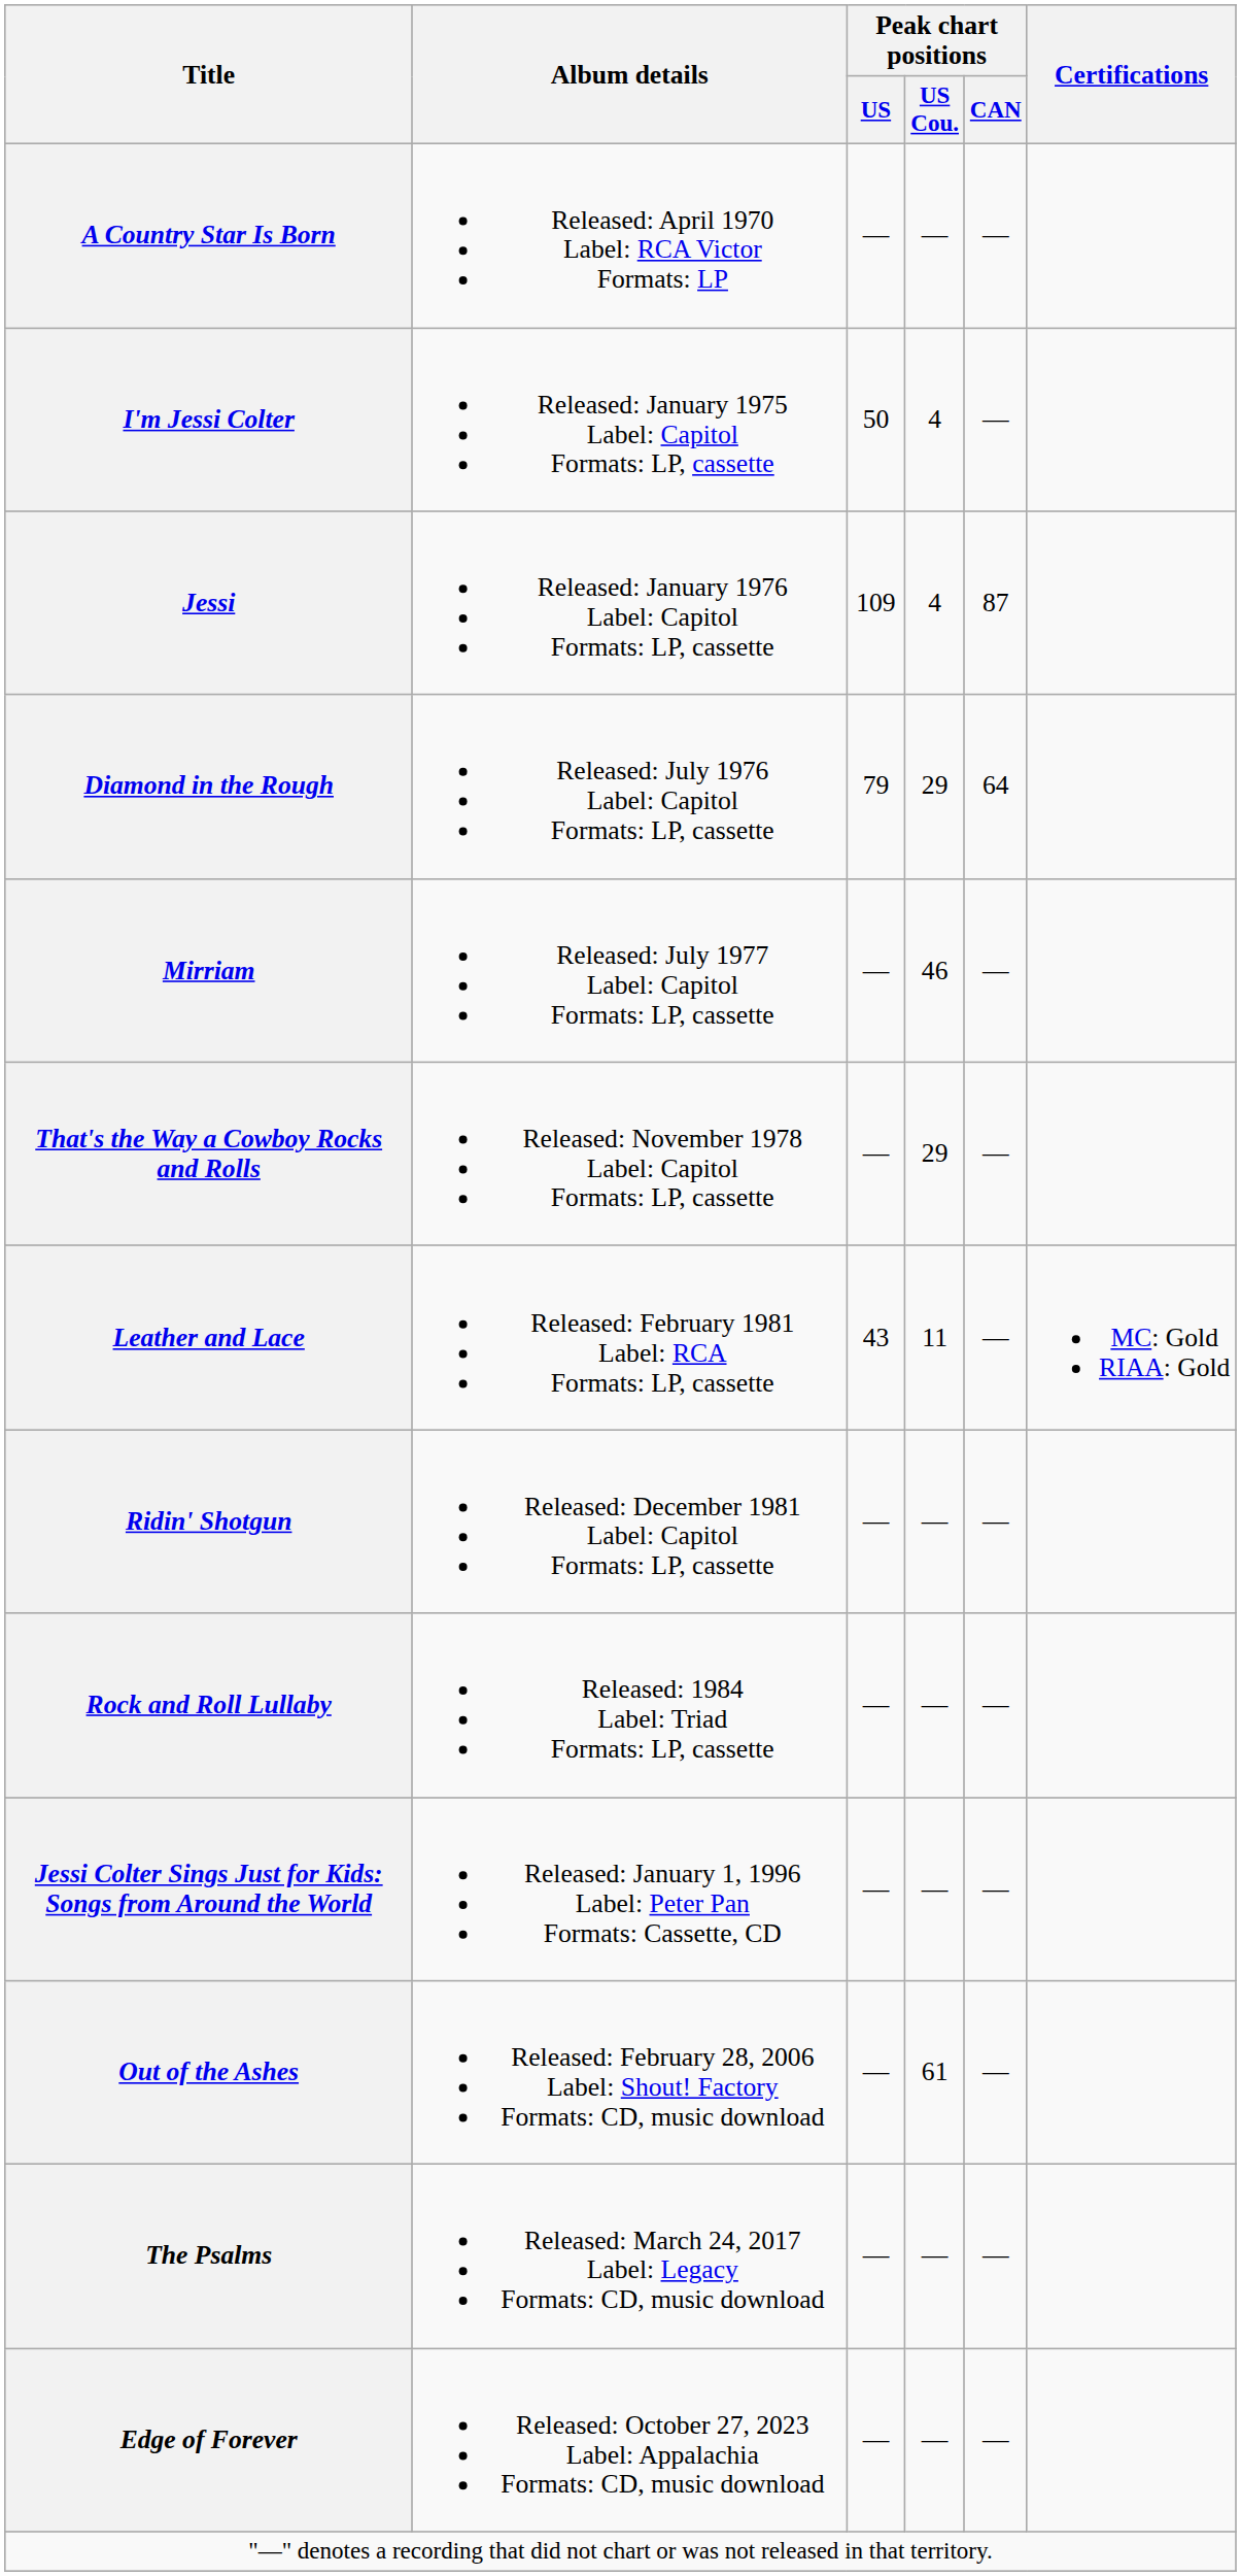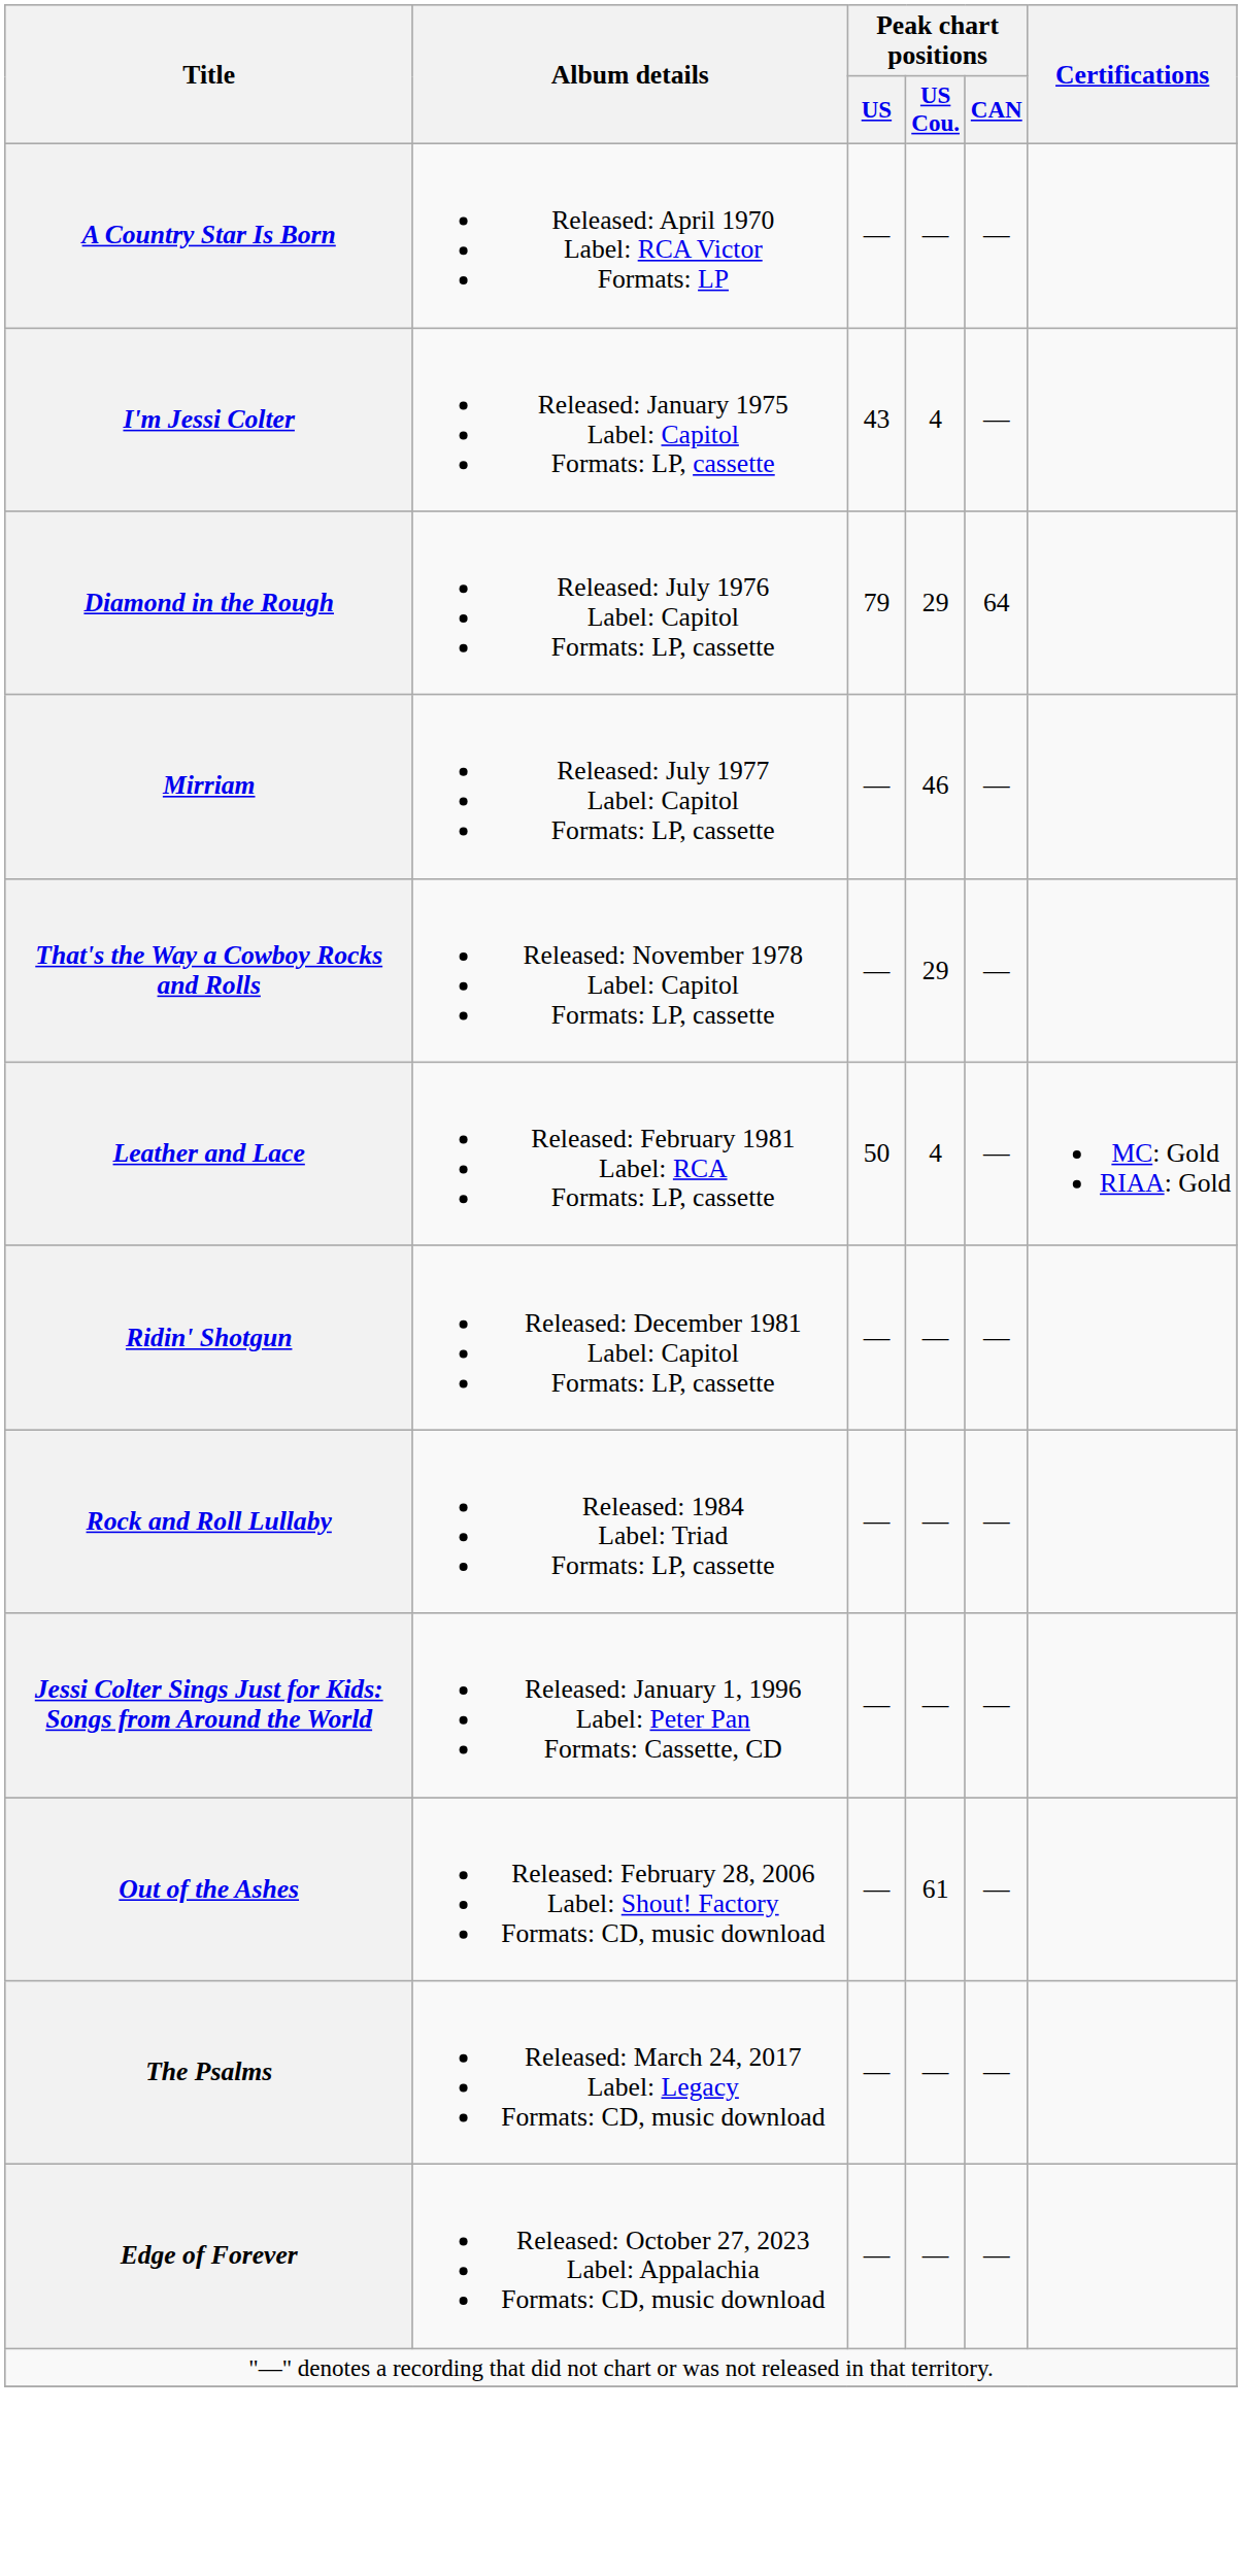I'm Jessi Colter | Peak chart positions / US: 50 -> 43
- row: Jessi | Released: January 1976 Label: Capitol Formats: LP, cassette | 109 | 4 | 87
Leather and Lace | Peak chart positions / US: 43 -> 50
Leather and Lace | Peak chart positions / US Cou.: 11 -> 4
